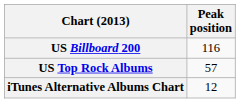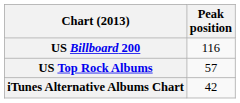iTunes Alternative Albums Chart | Peak position: 12 -> 42
